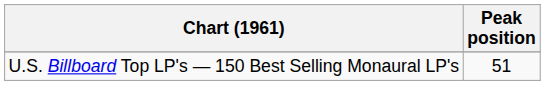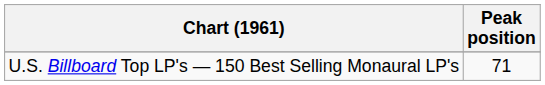U.S. Billboard Top LP's — 150 Best Selling Monaural LP's | Peak position: 51 -> 71
